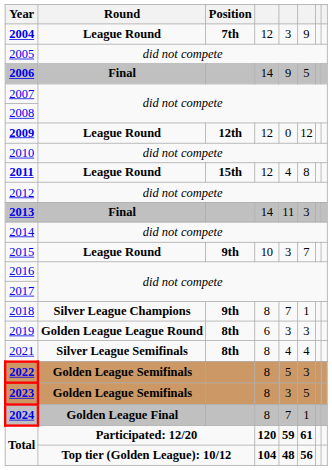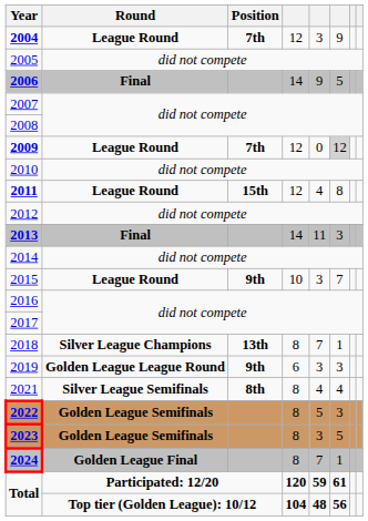2009 | Position: 12th -> 7th
2009 | column 6: no background -> lightgrey background
2018 | Position: 9th -> 13th
2019 | Position: 8th -> 9th
